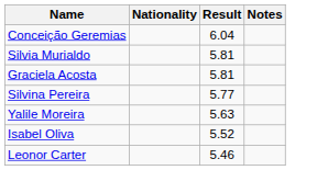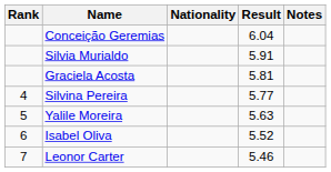+ column: Rank | 4 | 5 | 6 | 7
Silvia Murialdo | Result: 5.81 -> 5.91
